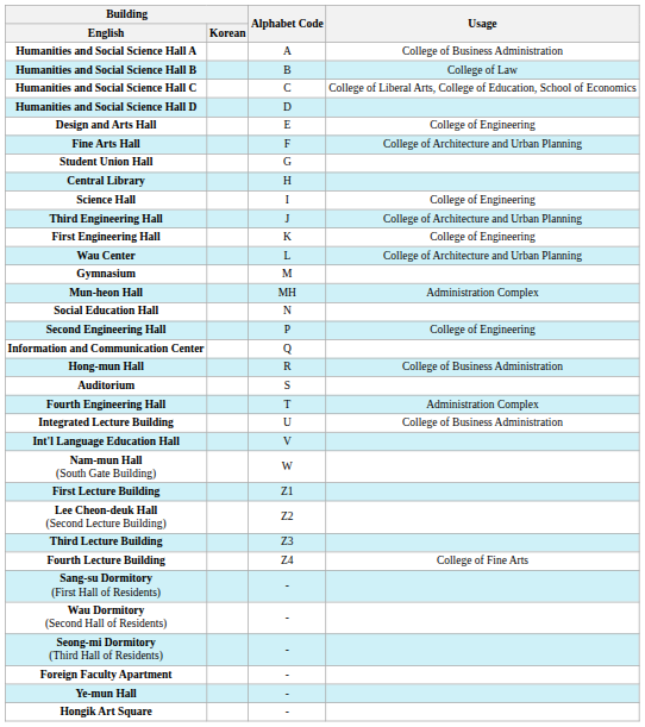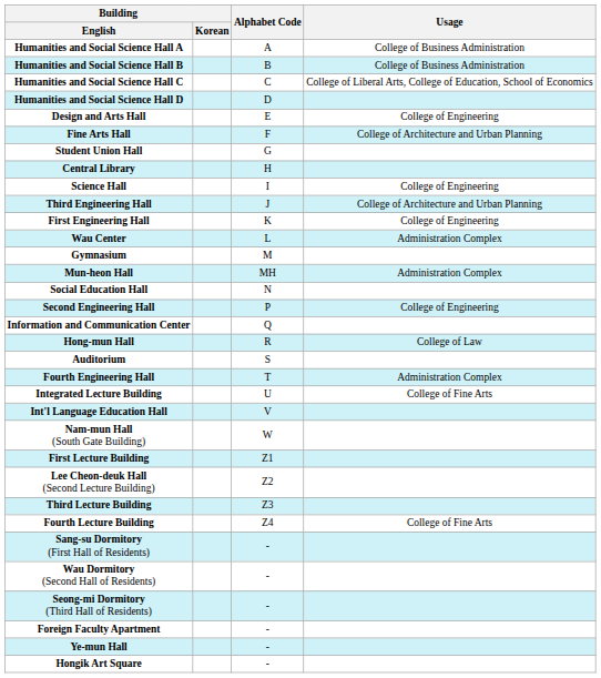Humanities and Social Science Hall B | Usage: College of Law -> College of Business Administration
Wau Center | Usage: College of Architecture and Urban Planning -> Administration Complex
Hong-mun Hall | Usage: College of Business Administration -> College of Law
Integrated Lecture Building | Usage: College of Business Administration -> College of Fine Arts
